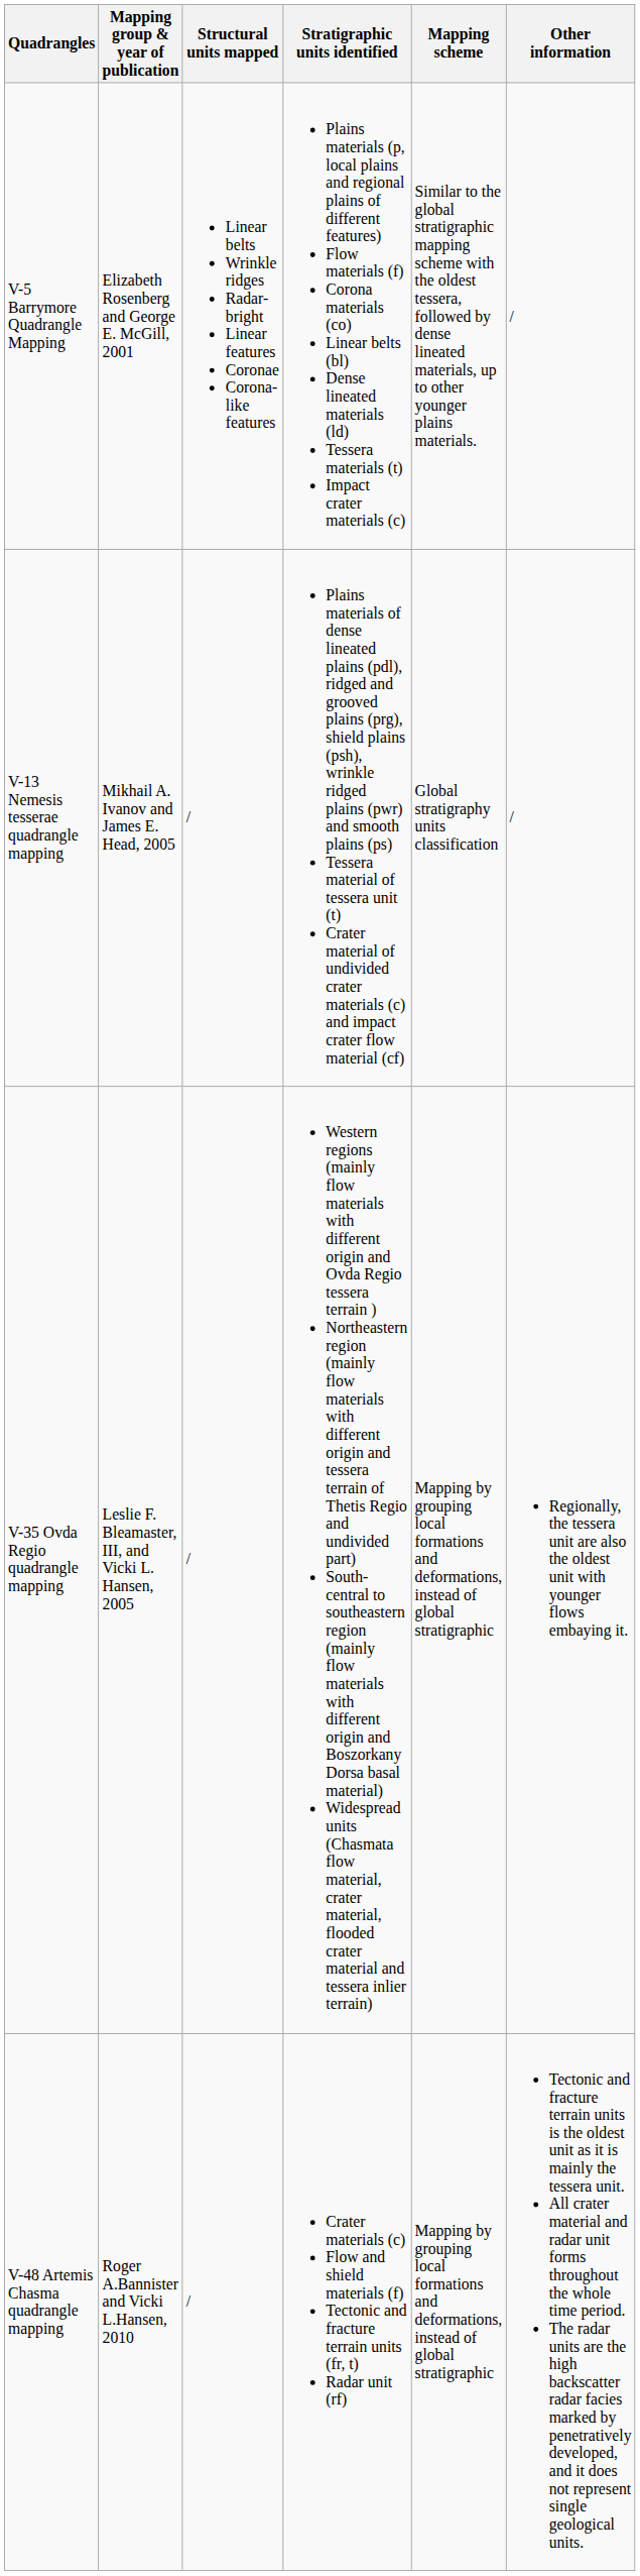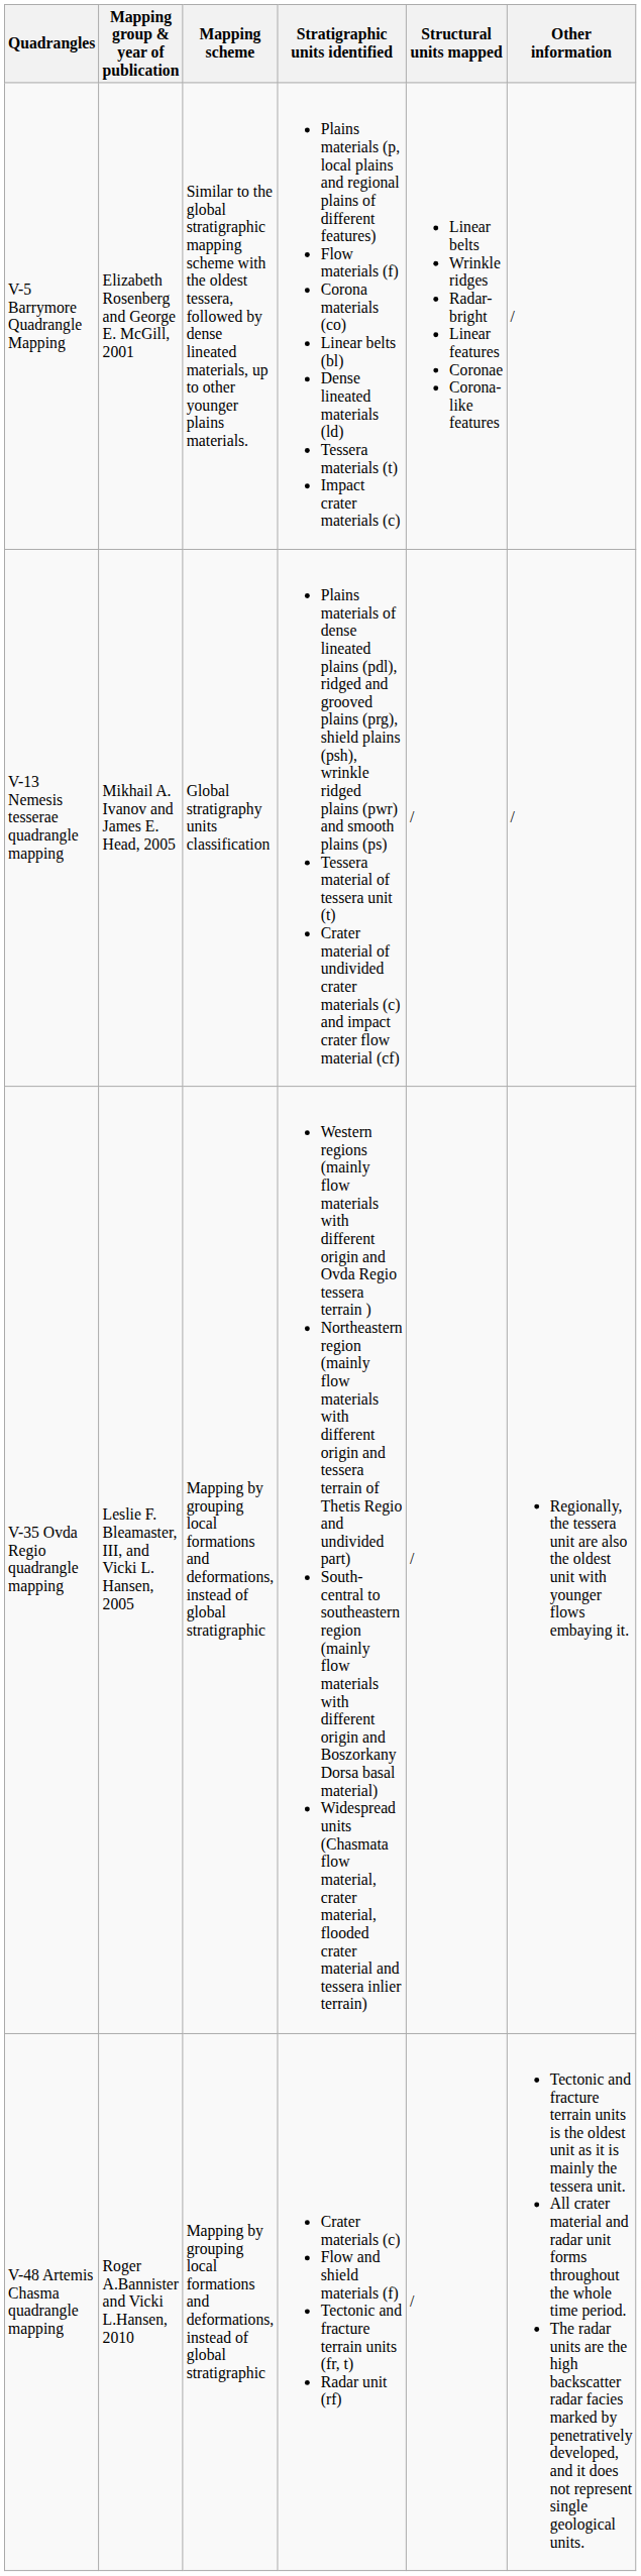columns swapped: Mapping scheme <-> Structural units mapped
